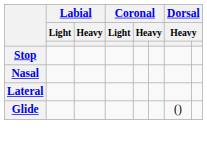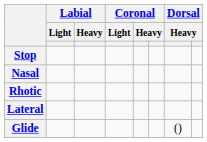+ row: Rhotic
